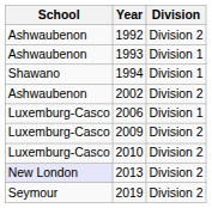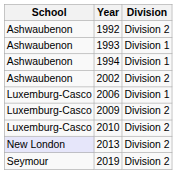1994 | School: Shawano -> Ashwaubenon
